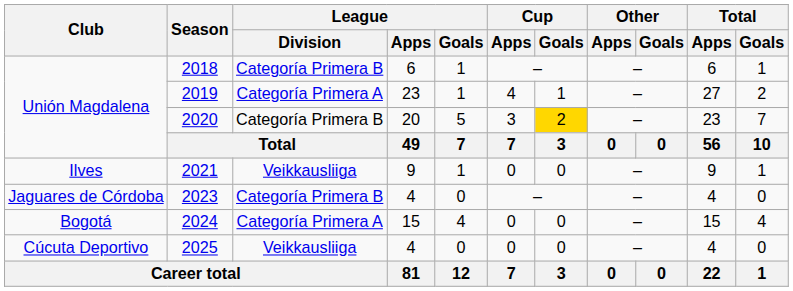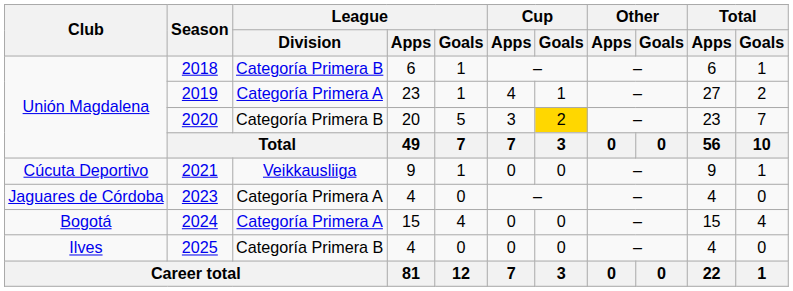2021 | Club: Ilves -> Cúcuta Deportivo
2023 | League / Division: Categoría Primera B -> Categoría Primera A
2025 | Club: Cúcuta Deportivo -> Ilves
2025 | League / Division: Veikkausliiga -> Categoría Primera B
